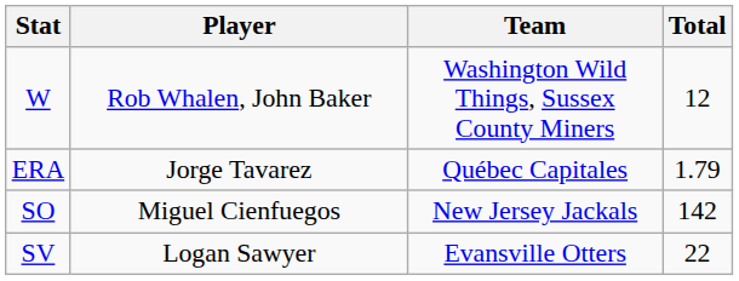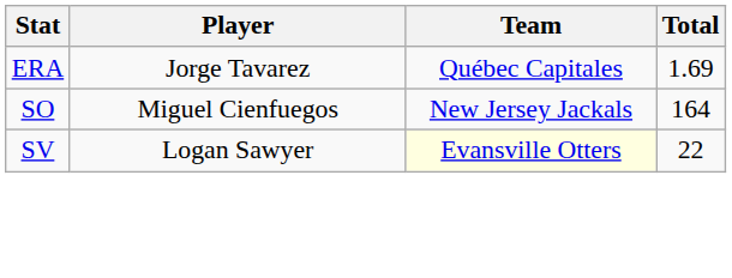- row: W | Rob Whalen, John Baker | Washington Wild Things, Sussex County Miners | 12
ERA | Total: 1.79 -> 1.69
SO | Total: 142 -> 164
SV | Team: no background -> lightyellow background
